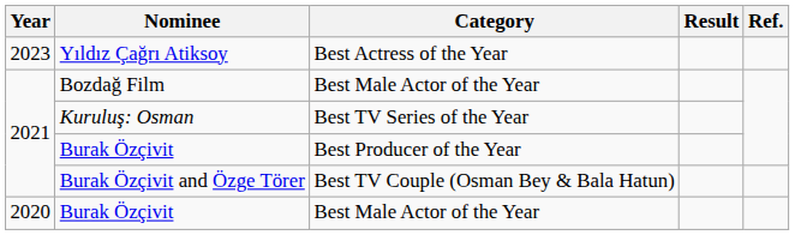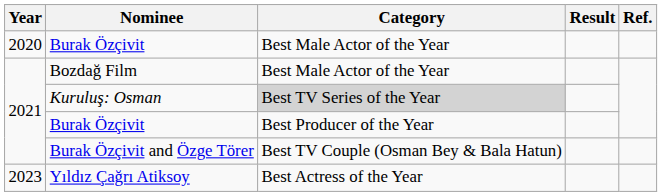rows swapped: 2020 / Burak Özçivit <-> Yıldız Çağrı Atiksoy
Kuruluş: Osman | Category: no background -> lightgrey background
